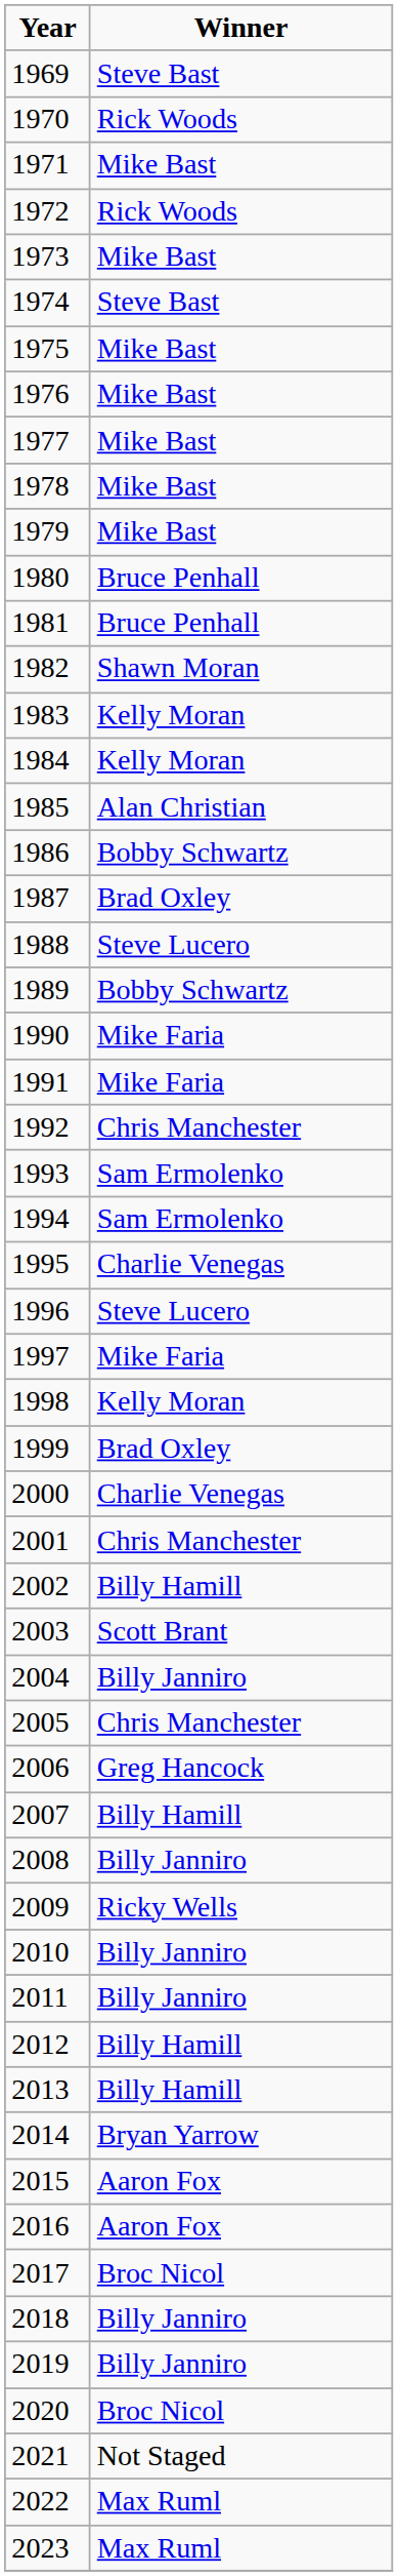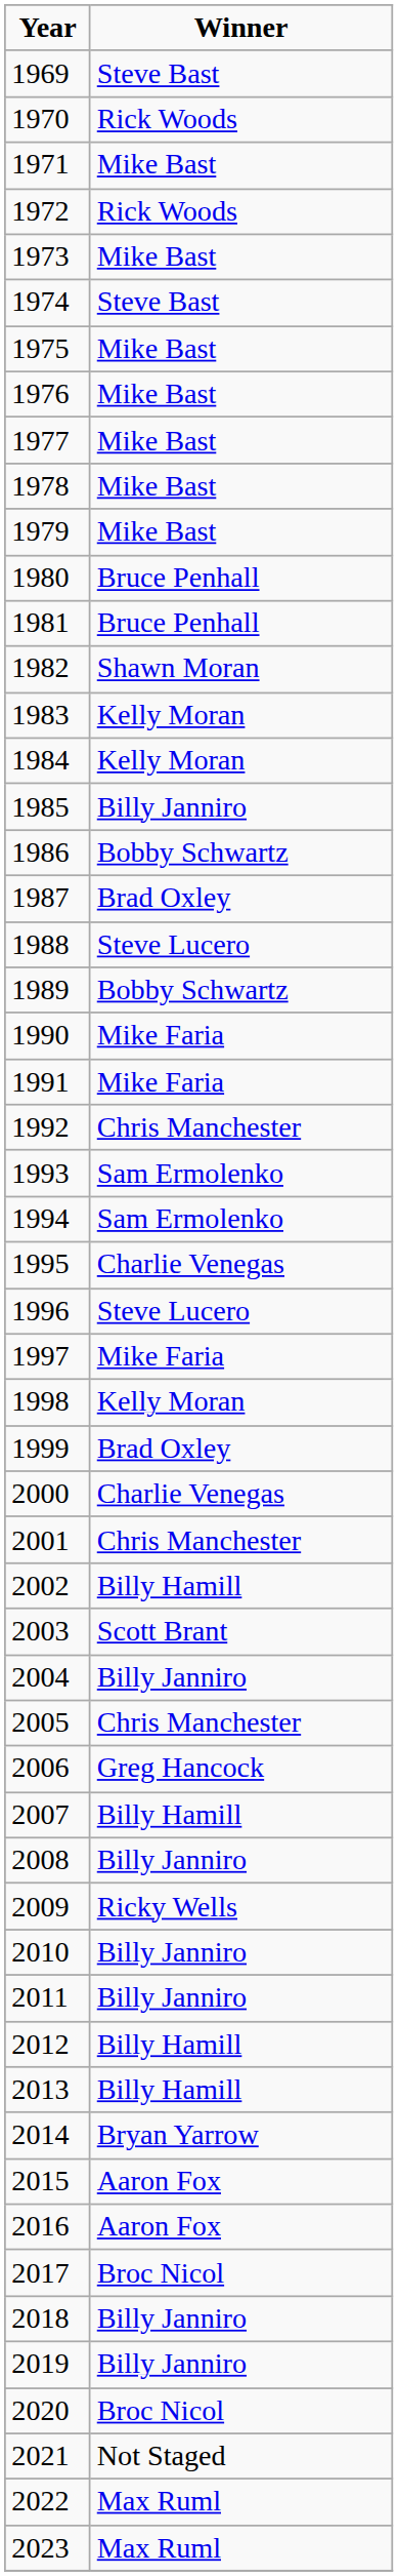1985 | Winner: Alan Christian -> Billy Janniro
